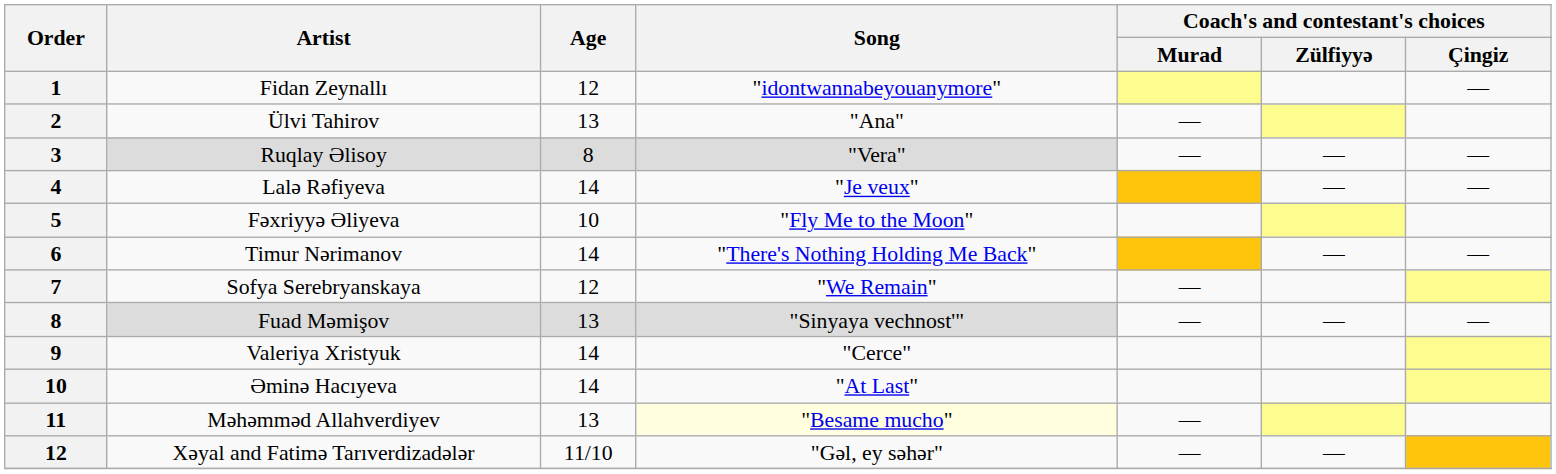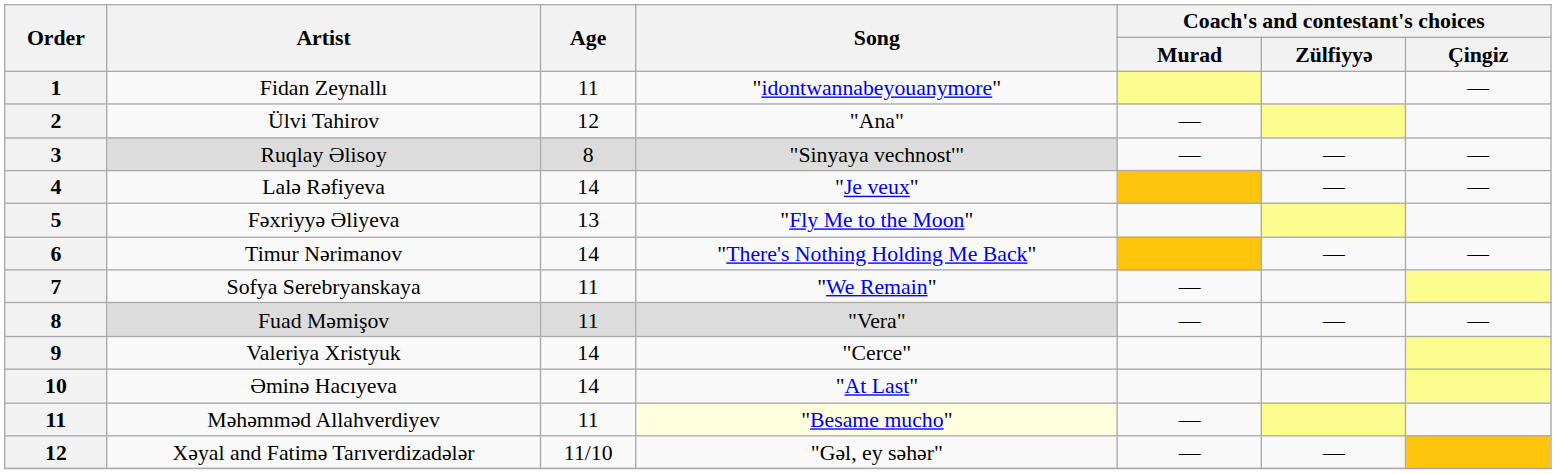Fidan Zeynallı | Age: 12 -> 11
Ülvi Tahirov | Age: 13 -> 12
Ruqlay Əlisoy | Song: "Vera" -> "Sinyaya vechnost'"
Fəxriyyə Əliyeva | Age: 10 -> 13
Sofya Serebryanskaya | Age: 12 -> 11
Fuad Məmişov | Age: 13 -> 11
Fuad Məmişov | Song: "Sinyaya vechnost'" -> "Vera"
Məhəmməd Allahverdiyev | Age: 13 -> 11
